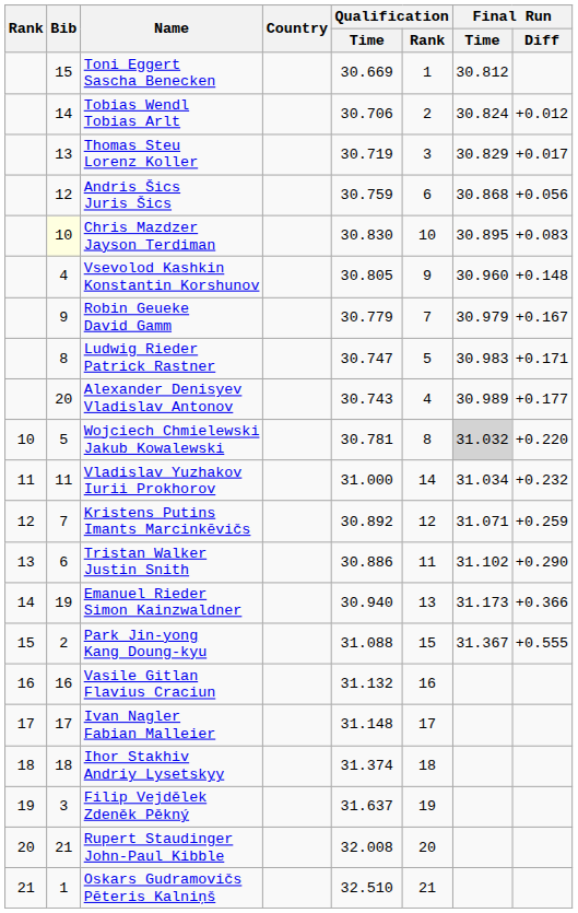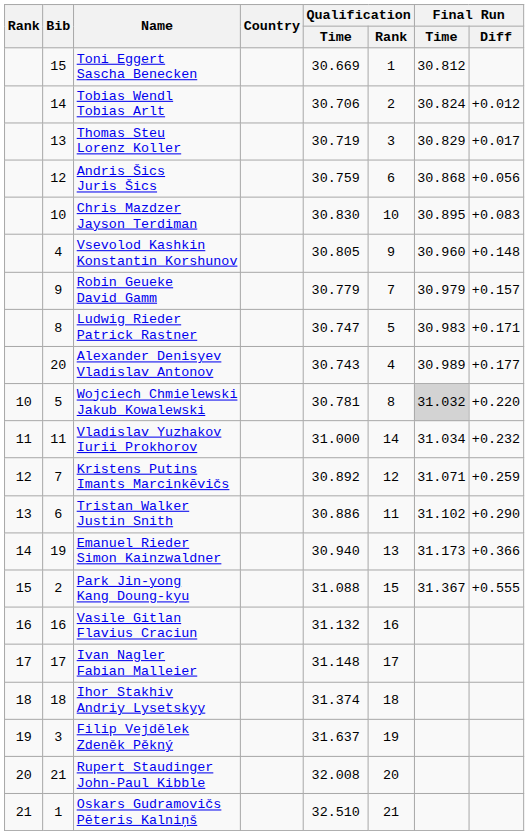Chris Mazdzer Jayson Terdiman | Bib: lightyellow background -> no background
Robin Geueke David Gamm | Final Run / Diff: +0.167 -> +0.157
